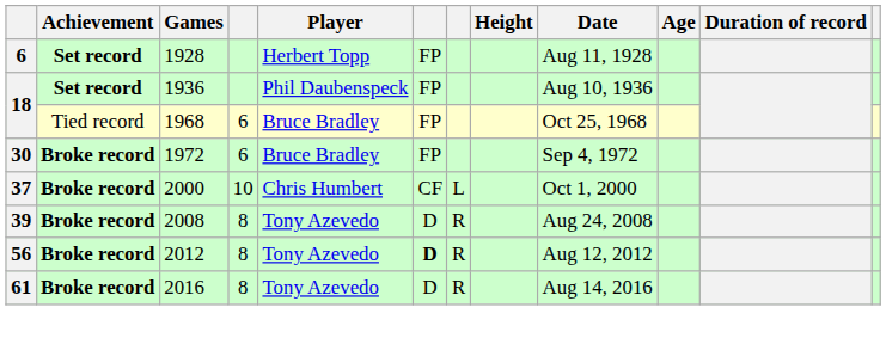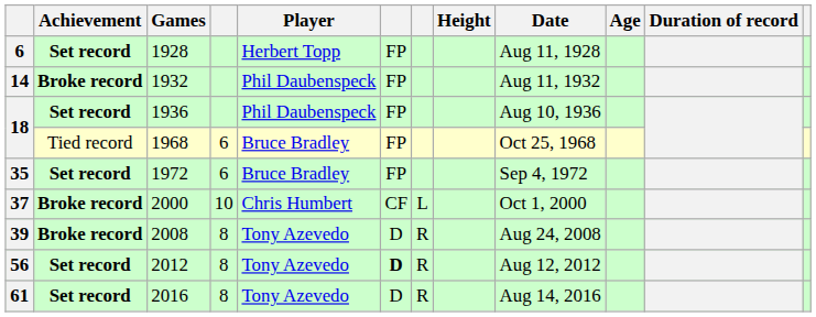+ row: 14 | Broke record | 1932 | Phil Daubenspeck | FP | Aug 11, 1932
1972 | column 1: 30 -> 35
1972 | Achievement: Broke record -> Set record
2012 | Achievement: Broke record -> Set record
2016 | Achievement: Broke record -> Set record
